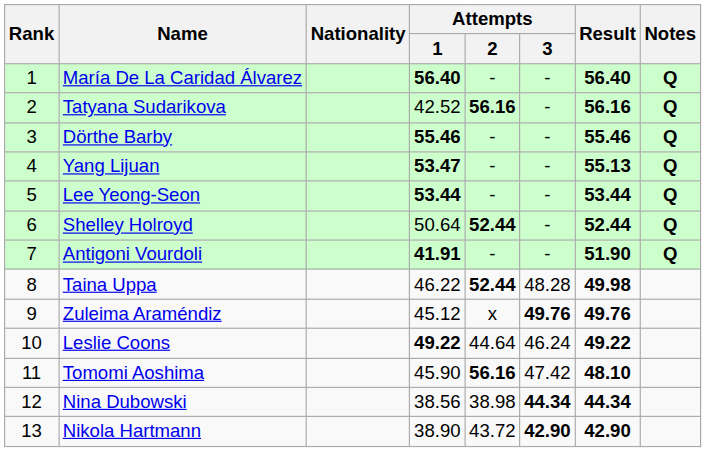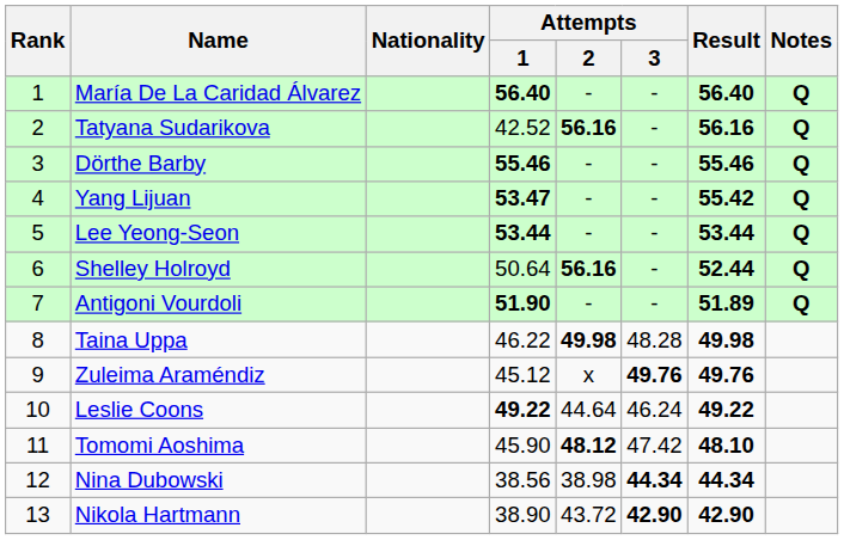Yang Lijuan | Result: 55.13 -> 55.42
Shelley Holroyd | Attempts / 2: 52.44 -> 56.16
Antigoni Vourdoli | Attempts / 1: 41.91 -> 51.90
Antigoni Vourdoli | Result: 51.90 -> 51.89
Taina Uppa | Attempts / 2: 52.44 -> 49.98
Tomomi Aoshima | Attempts / 2: 56.16 -> 48.12
